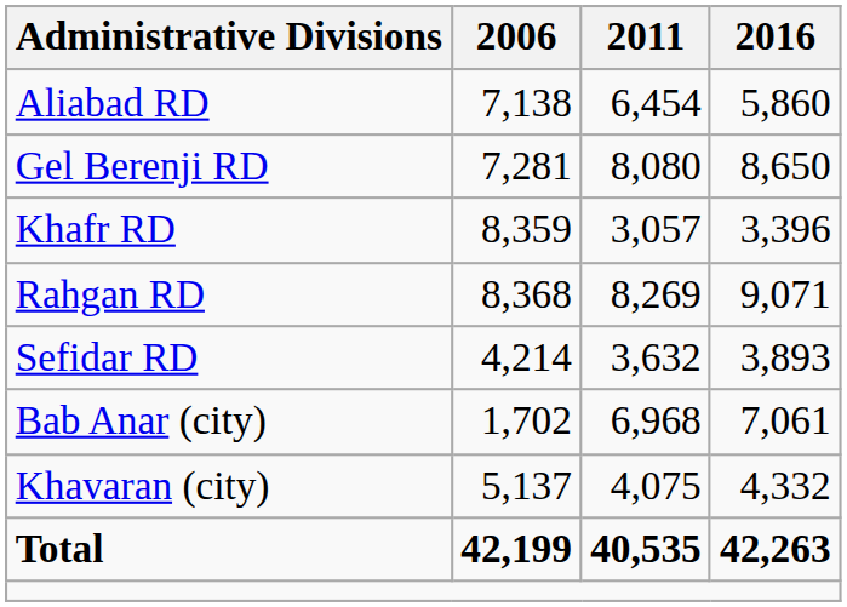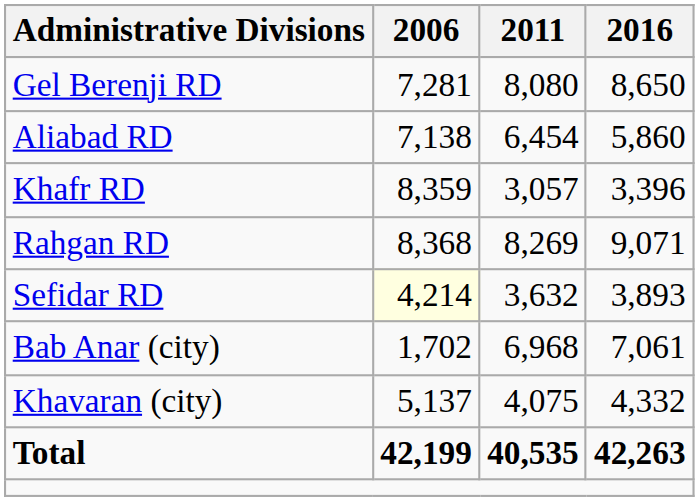rows swapped: Aliabad RD <-> Gel Berenji RD
Sefidar RD | 2006: no background -> lightyellow background
